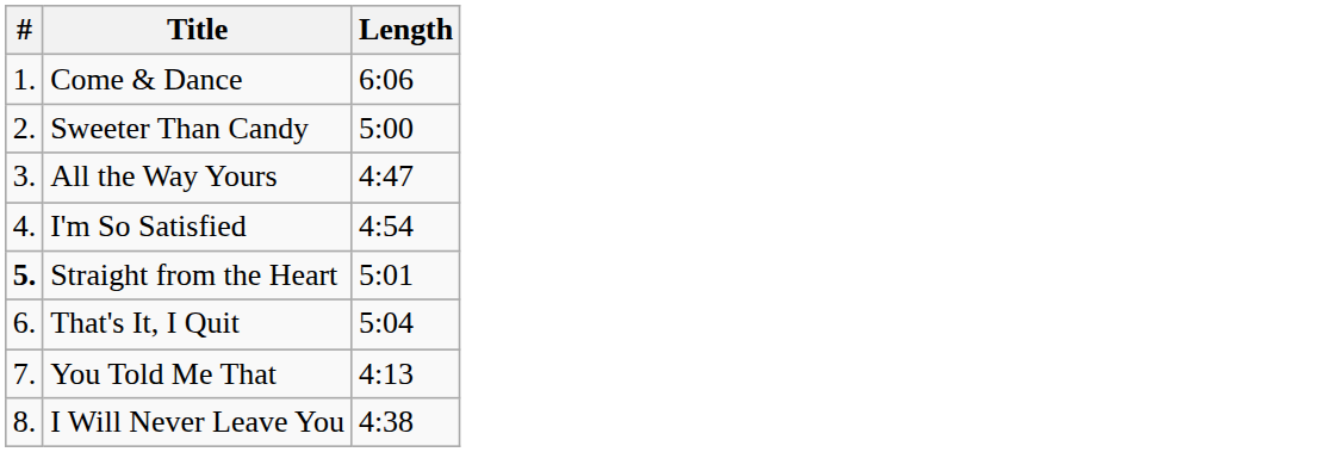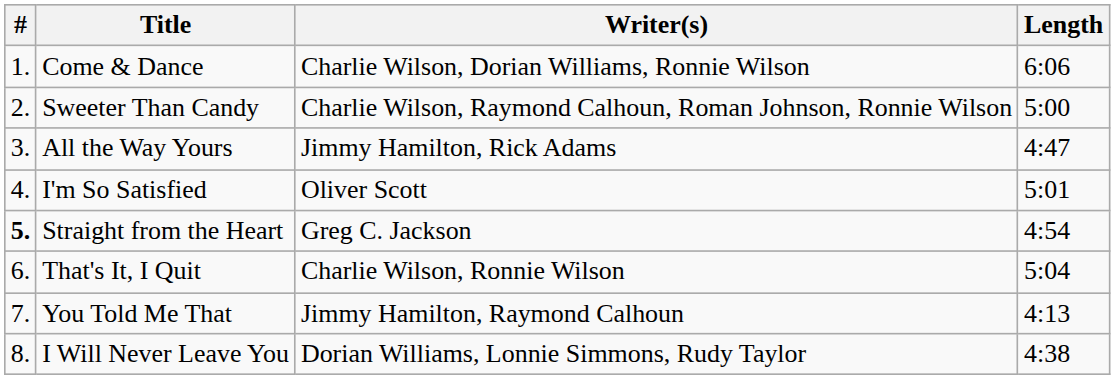+ column: Writer(s) | Charlie Wilson, Dorian Williams, Ronnie Wilson | Charlie Wilson, Raymond Calhoun, Roman Johnson, Ronnie Wilson | Jimmy Hamilton, Rick Adams | Oliver Scott | Greg C. Jackson | Charlie Wilson, Ronnie Wilson | Jimmy Hamilton, Raymond Calhoun | Dorian Williams, Lonnie Simmons, Rudy Taylor
I'm So Satisfied | Length: 4:54 -> 5:01
Straight from the Heart | Length: 5:01 -> 4:54
